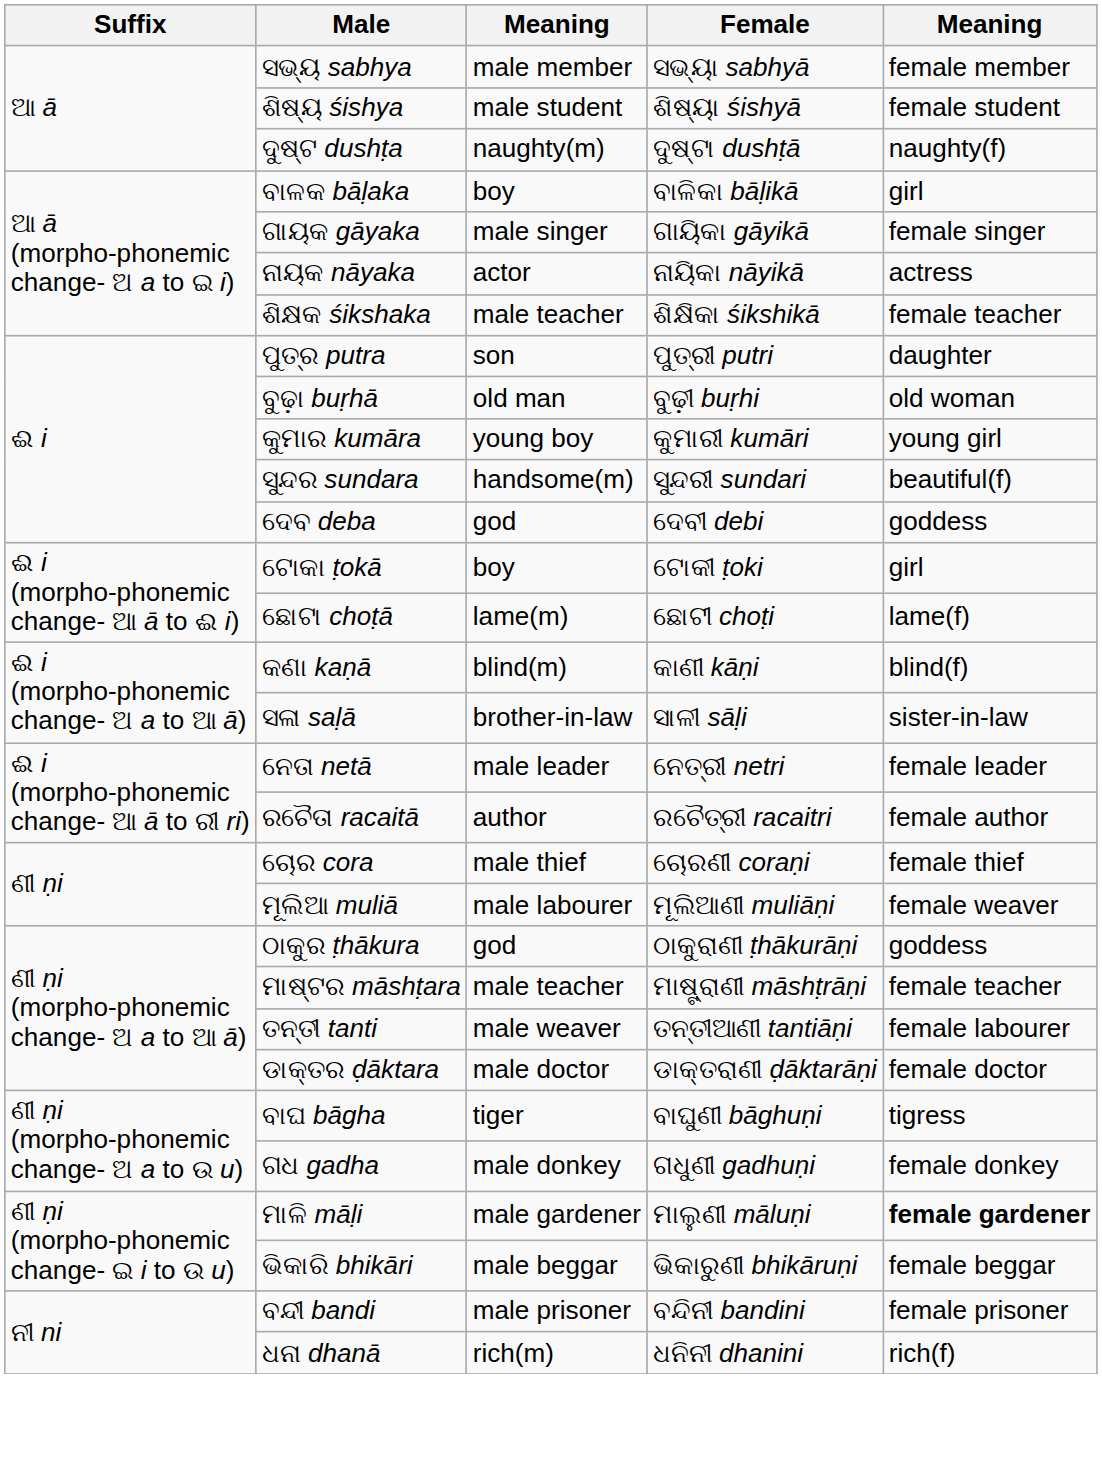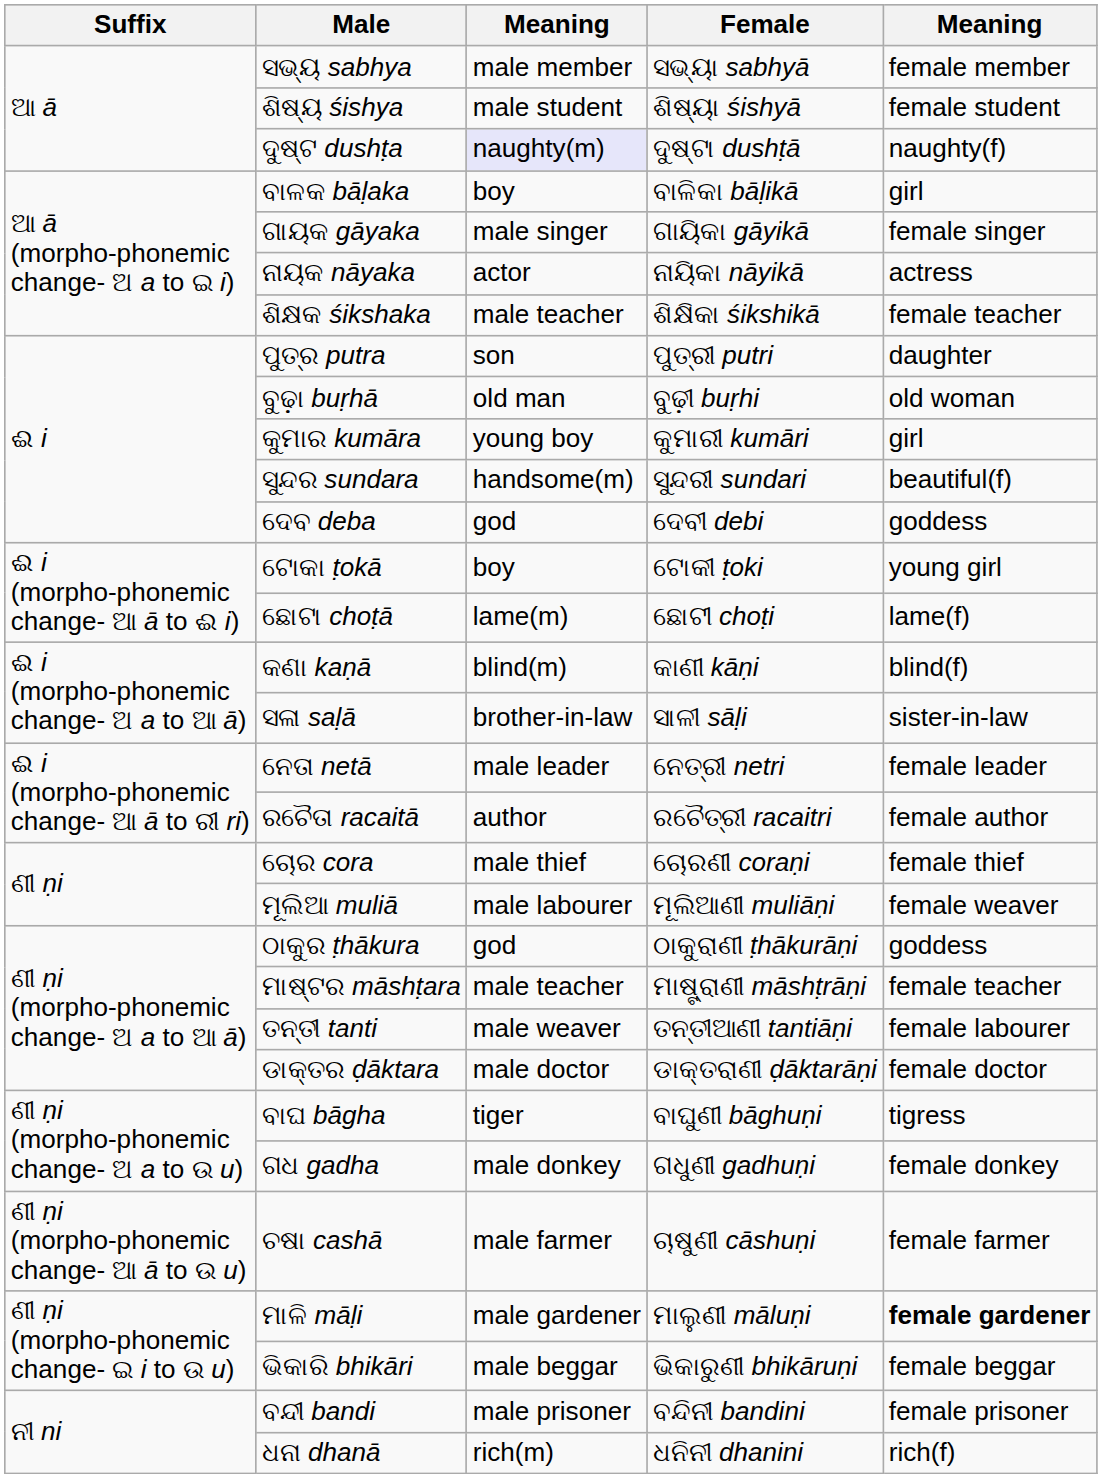ଦୁଷ୍ଟ dushṭa | column 3: no background -> lavender background
କୁମାର kumāra | column 5: young girl -> girl
ଟୋକା ṭokā | column 5: girl -> young girl
+ row: ଣୀ ṇi (morpho-phonemic change- ଆ ā to ଉ u) | ଚଷା cashā | male farmer | ଚାଷୁଣୀ cāshuṇi | female farmer
